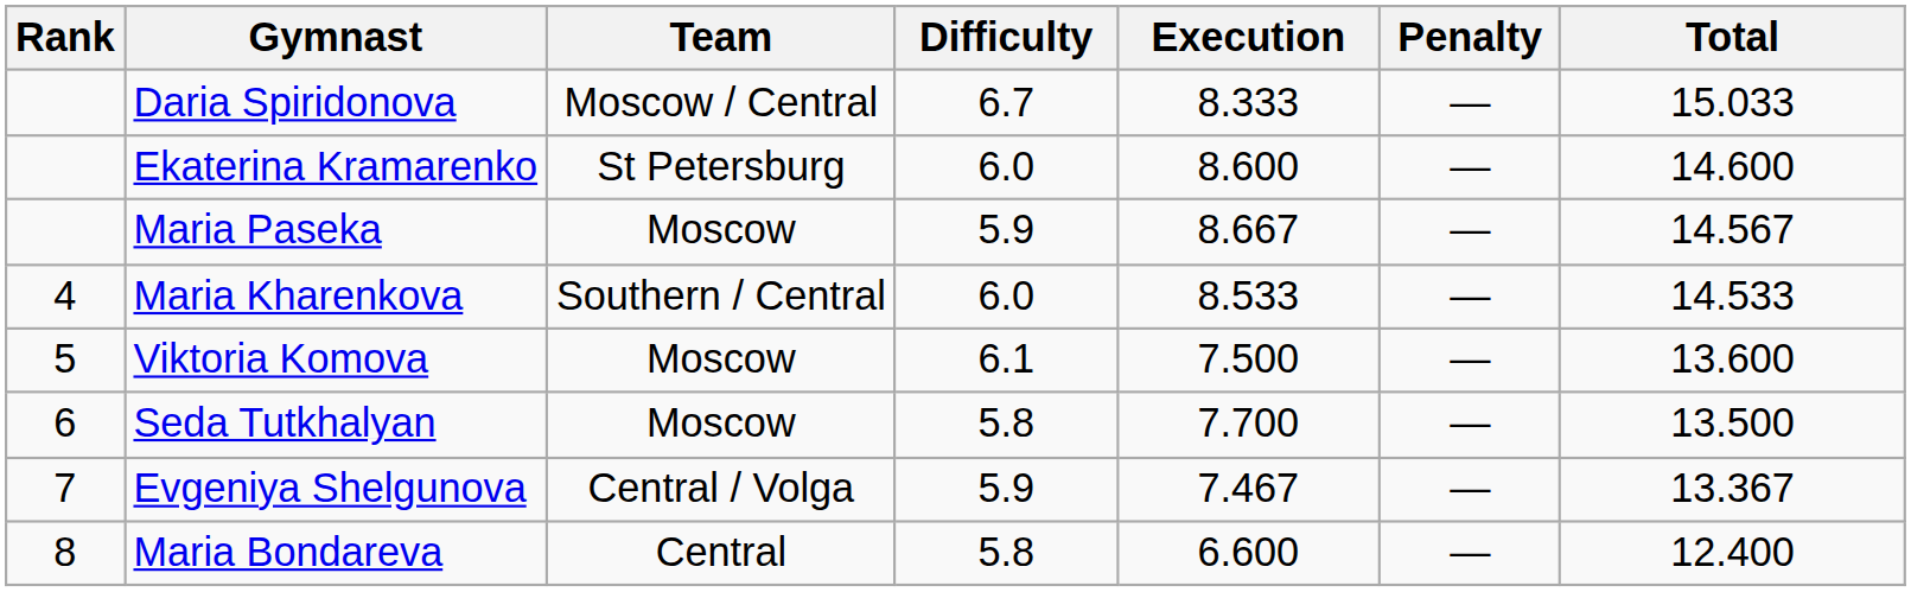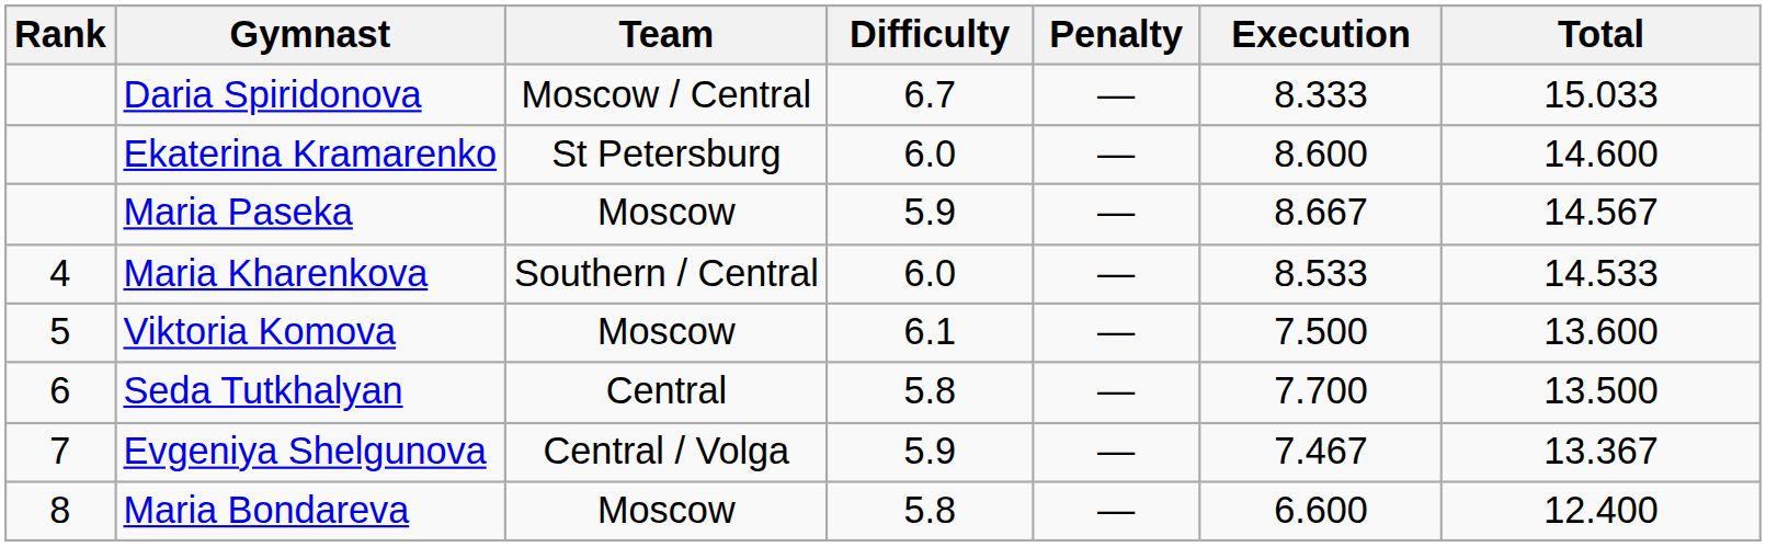columns swapped: Execution <-> Penalty
Seda Tutkhalyan | Team: Moscow -> Central
Maria Bondareva | Team: Central -> Moscow
